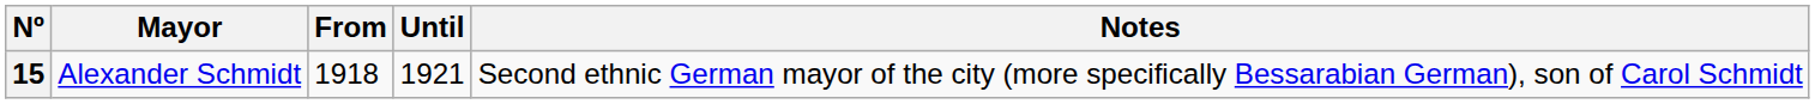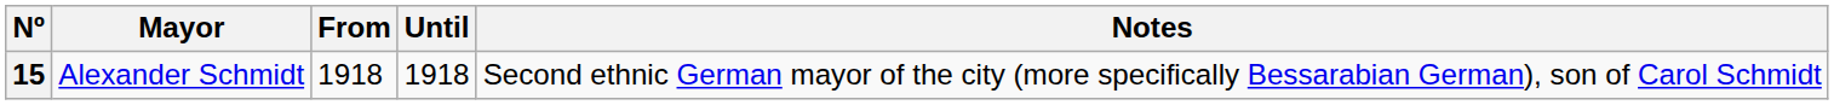15 | Until: 1921 -> 1918
